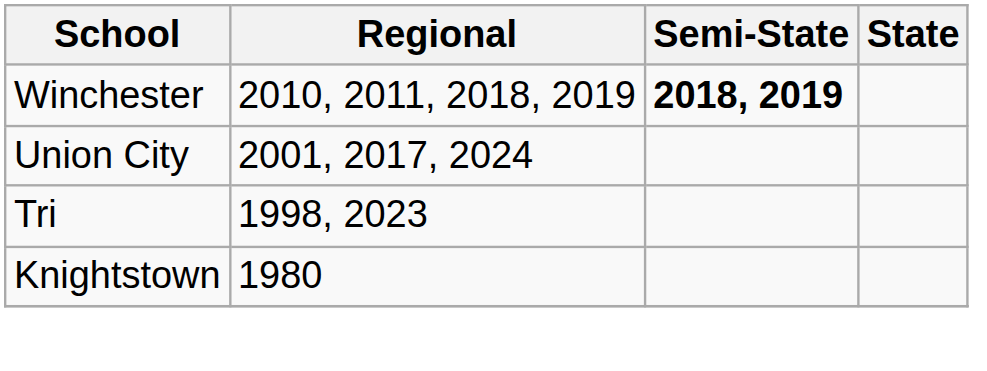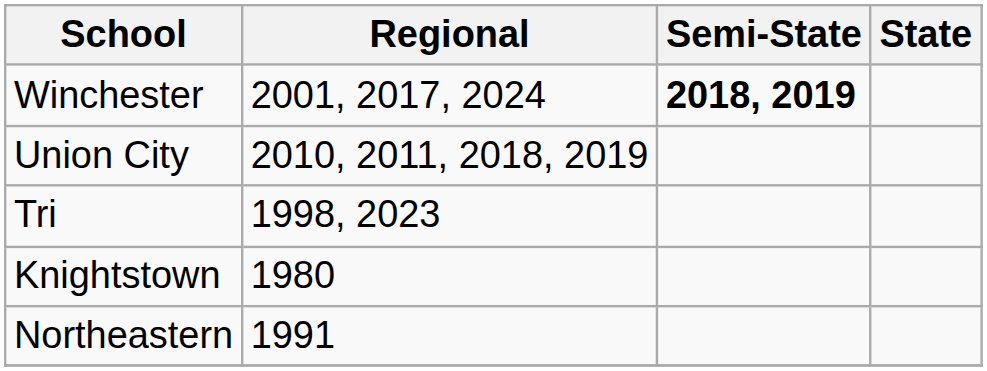Winchester | Regional: 2010, 2011, 2018, 2019 -> 2001, 2017, 2024
Union City | Regional: 2001, 2017, 2024 -> 2010, 2011, 2018, 2019
+ row: Northeastern | 1991
